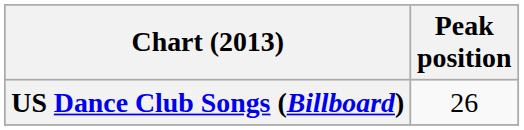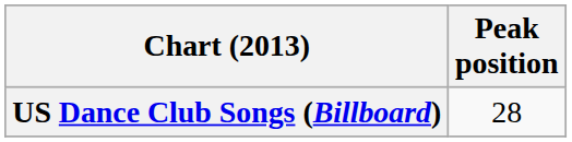US Dance Club Songs (Billboard) | Peak position: 26 -> 28
